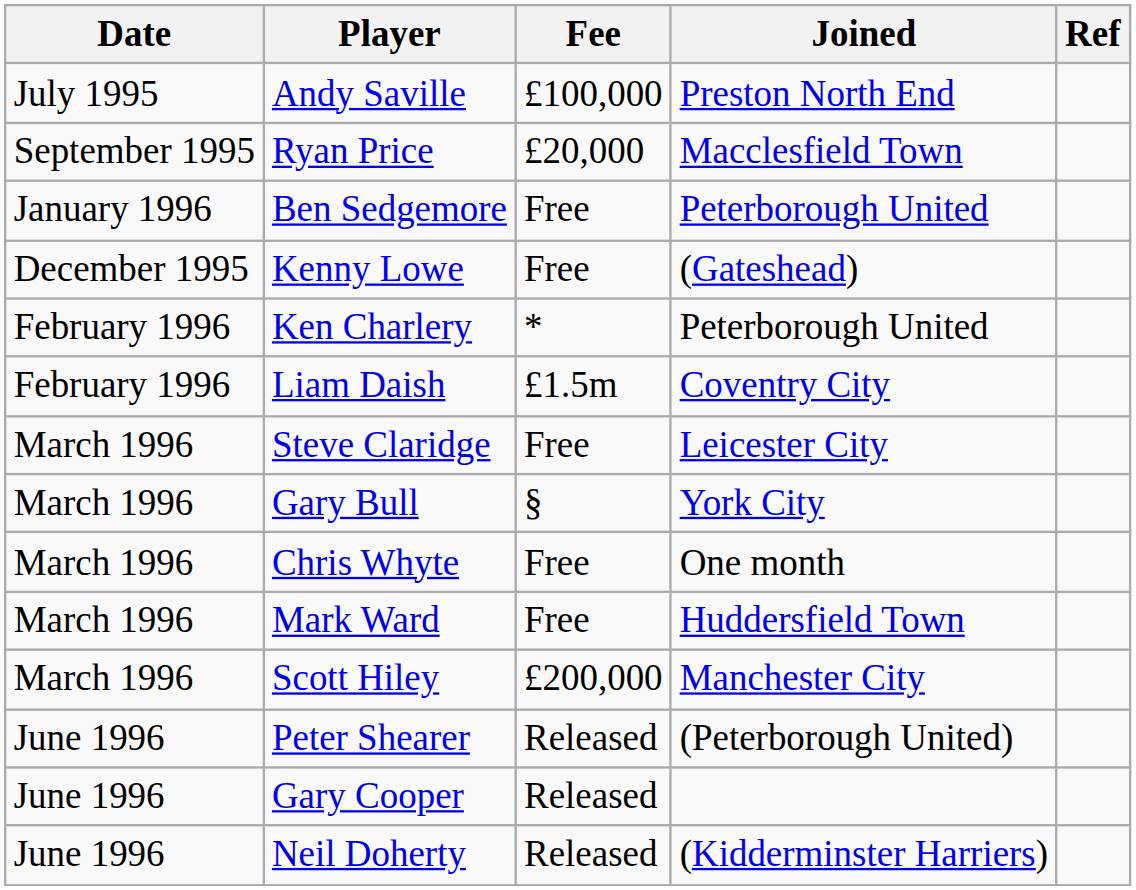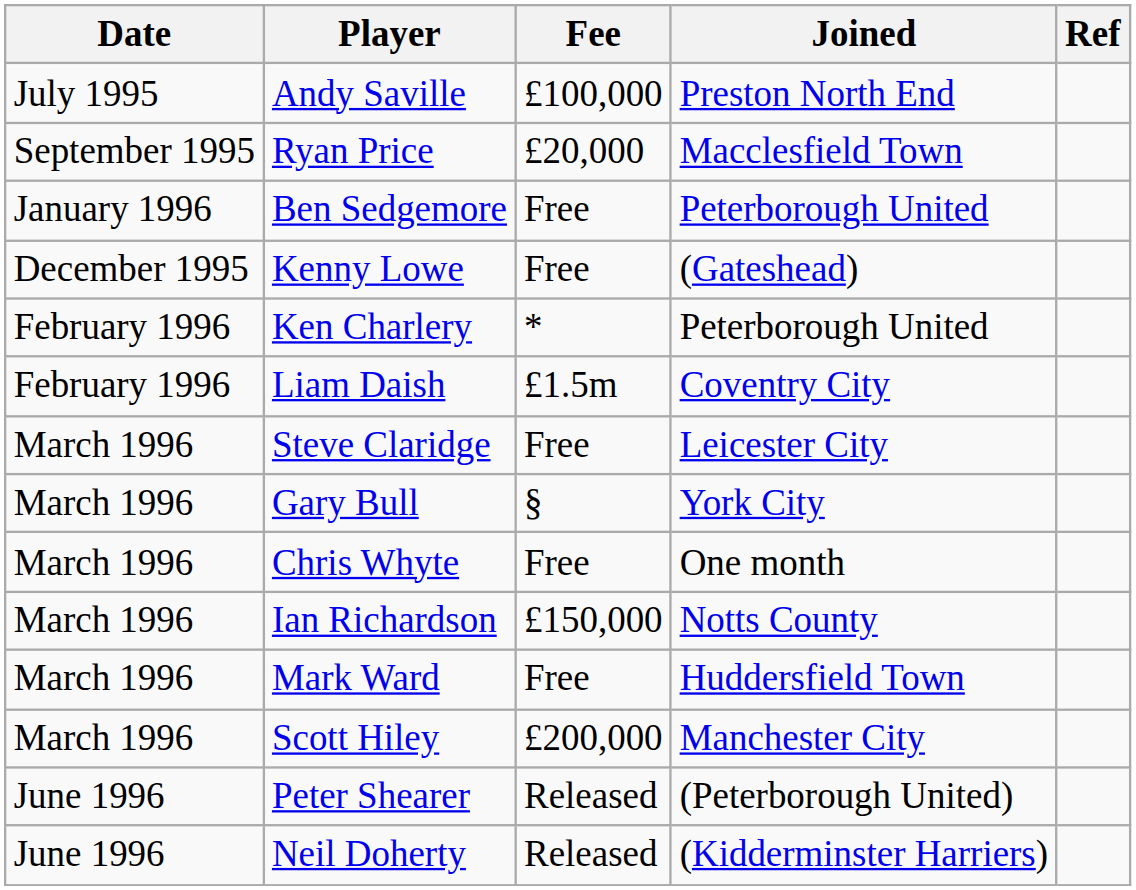+ row: March 1996 | Ian Richardson | £150,000 | Notts County
- row: June 1996 | Gary Cooper | Released
